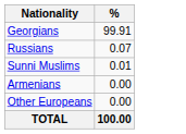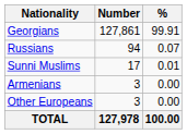+ column: Number | 127,861 | 94 | 17 | 3 | 3 | 127,978
